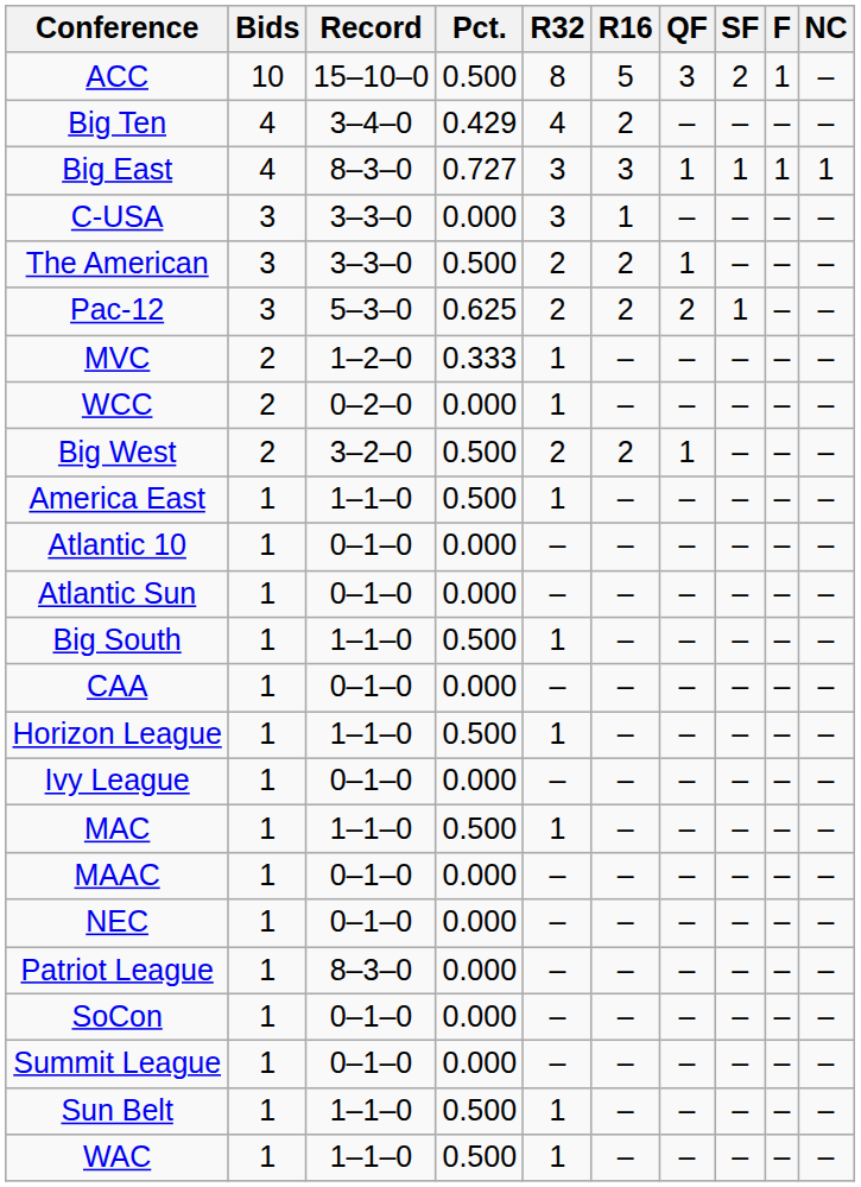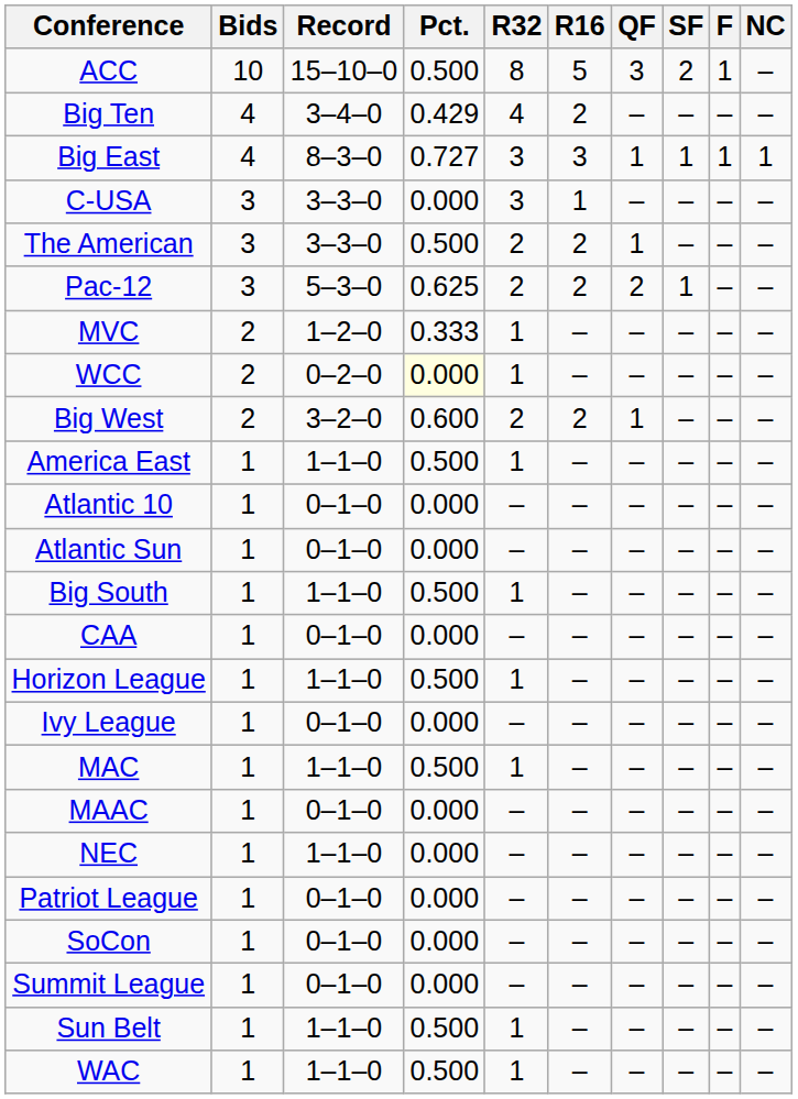WCC | Pct.: no background -> lightyellow background
Big West | Pct.: 0.500 -> 0.600
NEC | Record: 0–1–0 -> 1–1–0
Patriot League | Record: 8–3–0 -> 0–1–0
